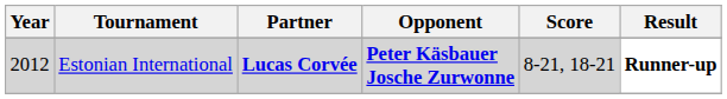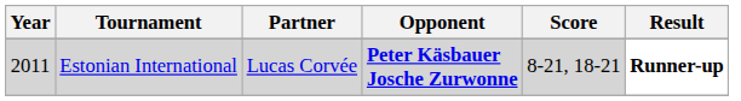Estonian International | Year: 2012 -> 2011
Estonian International | Partner: bold -> normal
